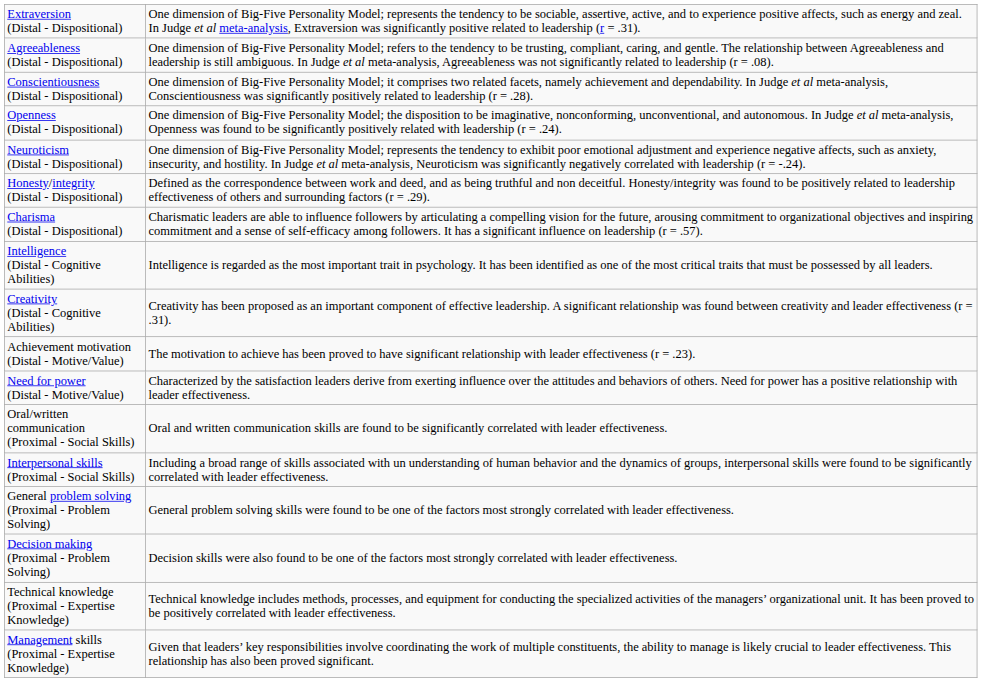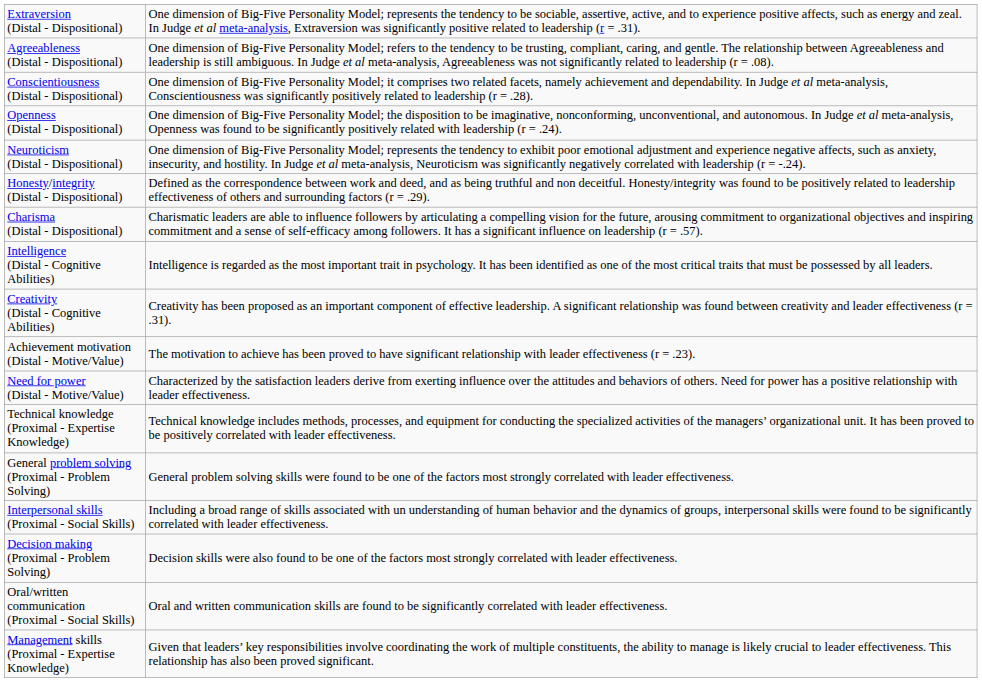rows swapped: Oral/written communication (Proximal - Social Skills) <-> Technical knowledge (Proximal - Expertise Knowledge)
rows swapped: Interpersonal skills (Proximal - Social Skills) <-> General problem solving (Proximal - Problem Solving)
